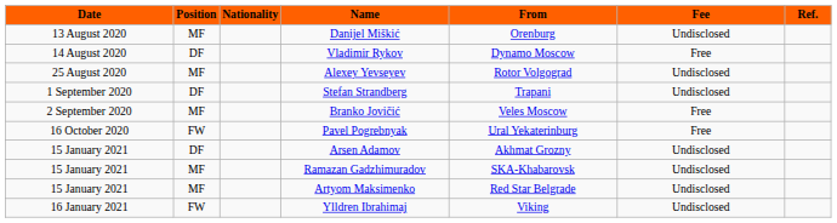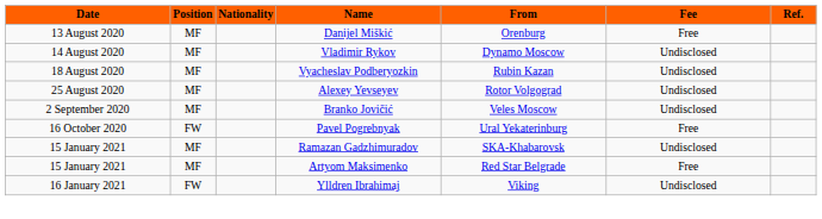Danijel Miškić | Fee: Undisclosed -> Free
Vladimir Rykov | Position: DF -> MF
Vladimir Rykov | Fee: Free -> Undisclosed
+ row: 18 August 2020 | MF | Vyacheslav Podberyozkin | Rubin Kazan | Undisclosed
- row: 1 September 2020 | DF | Stefan Strandberg | Trapani | Undisclosed
Branko Jovičić | Fee: Free -> Undisclosed
- row: 15 January 2021 | DF | Arsen Adamov | Akhmat Grozny | Undisclosed
Artyom Maksimenko | Fee: Undisclosed -> Free
